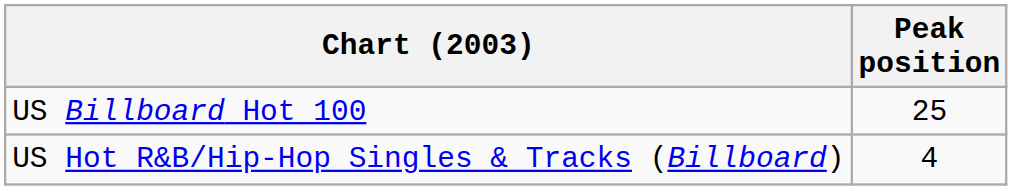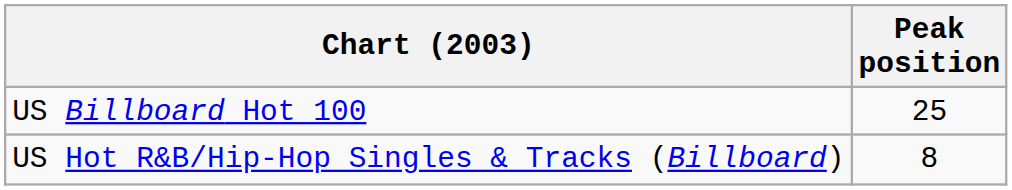US Hot R&B/Hip-Hop Singles & Tracks (Billboard) | Peak position: 4 -> 8
